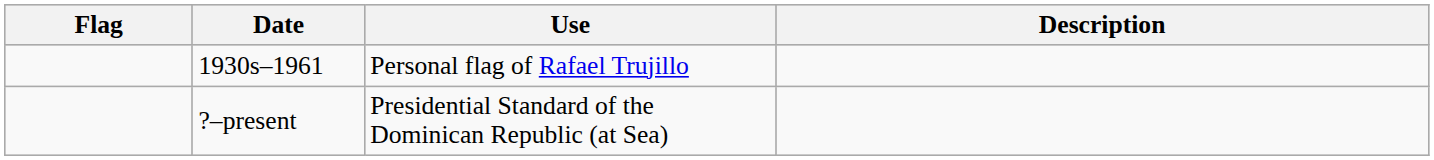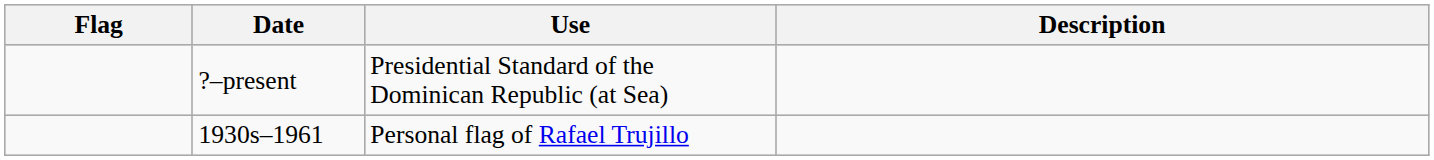rows swapped: ?–present <-> 1930s–1961
